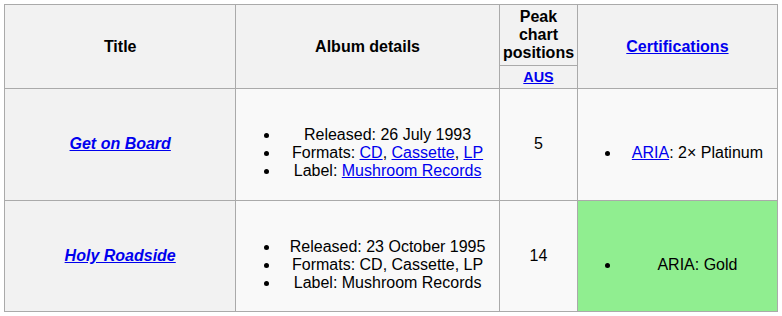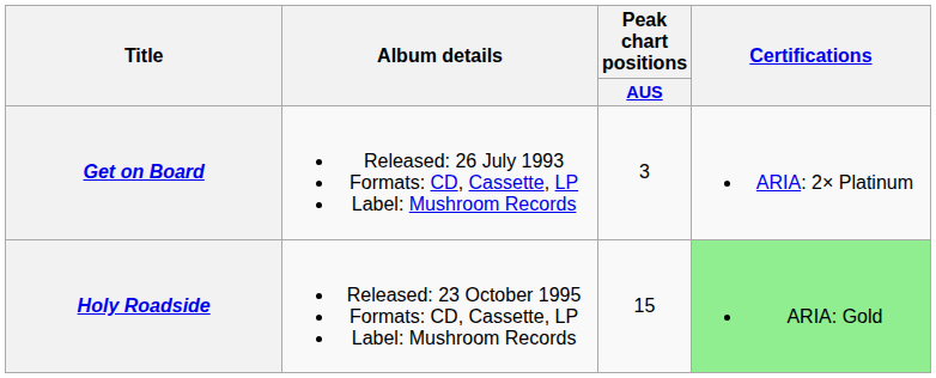Get on Board | Peak chart positions / AUS: 5 -> 3
Holy Roadside | Peak chart positions / AUS: 14 -> 15
